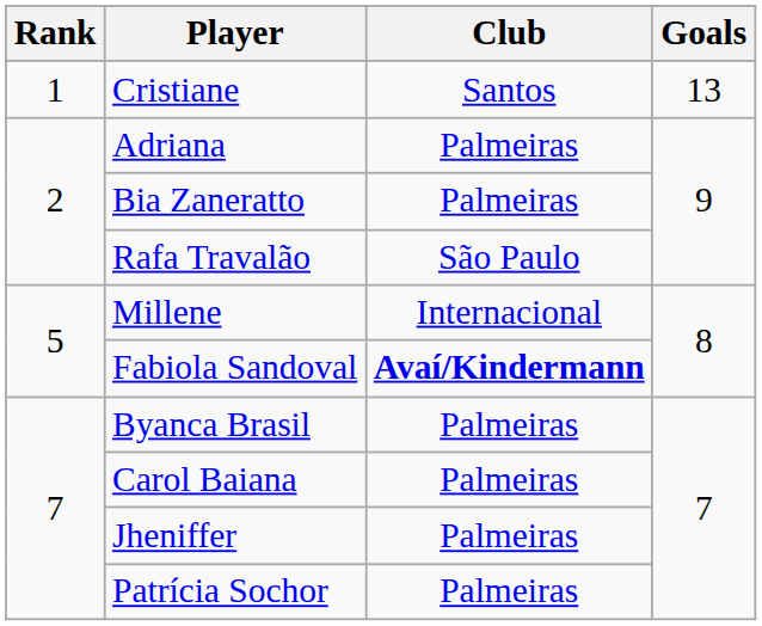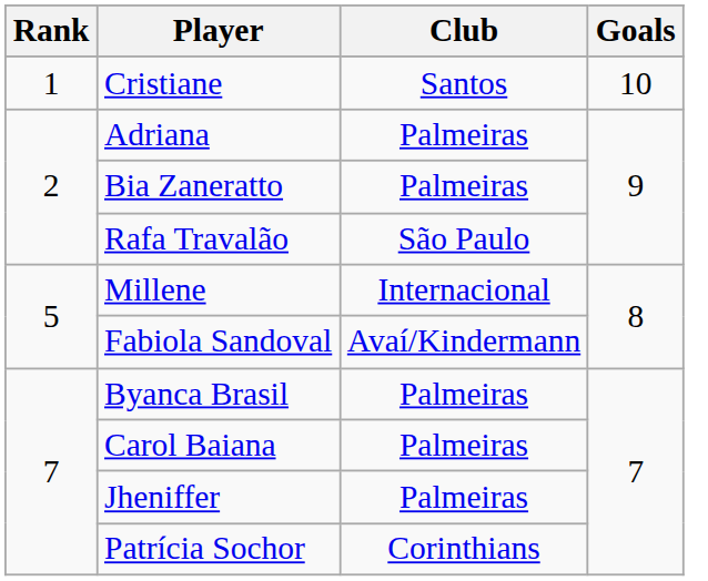Cristiane | Goals: 13 -> 10
Fabiola Sandoval | Club: bold -> normal
Patrícia Sochor | Club: Palmeiras -> Corinthians
